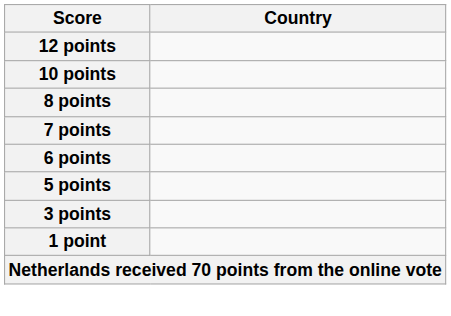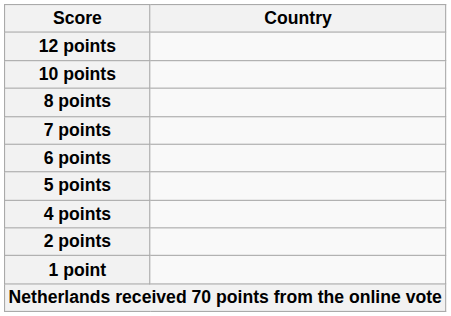+ row: 4 points
- row: 3 points
+ row: 2 points
